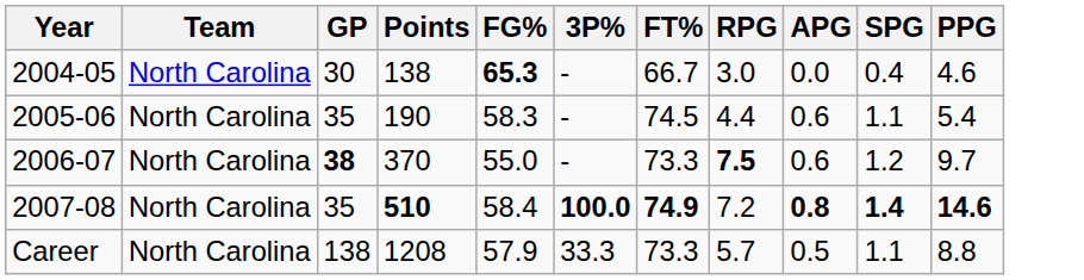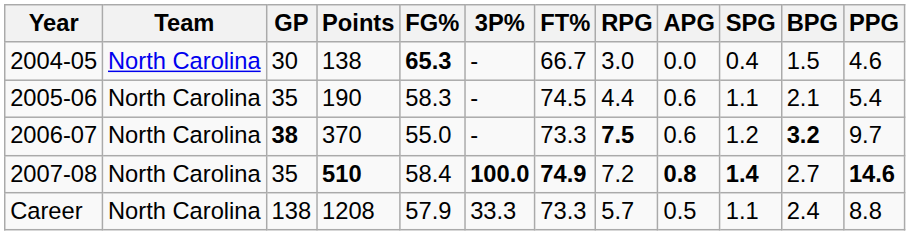+ column: BPG | 1.5 | 2.1 | 3.2 | 2.7 | 2.4
